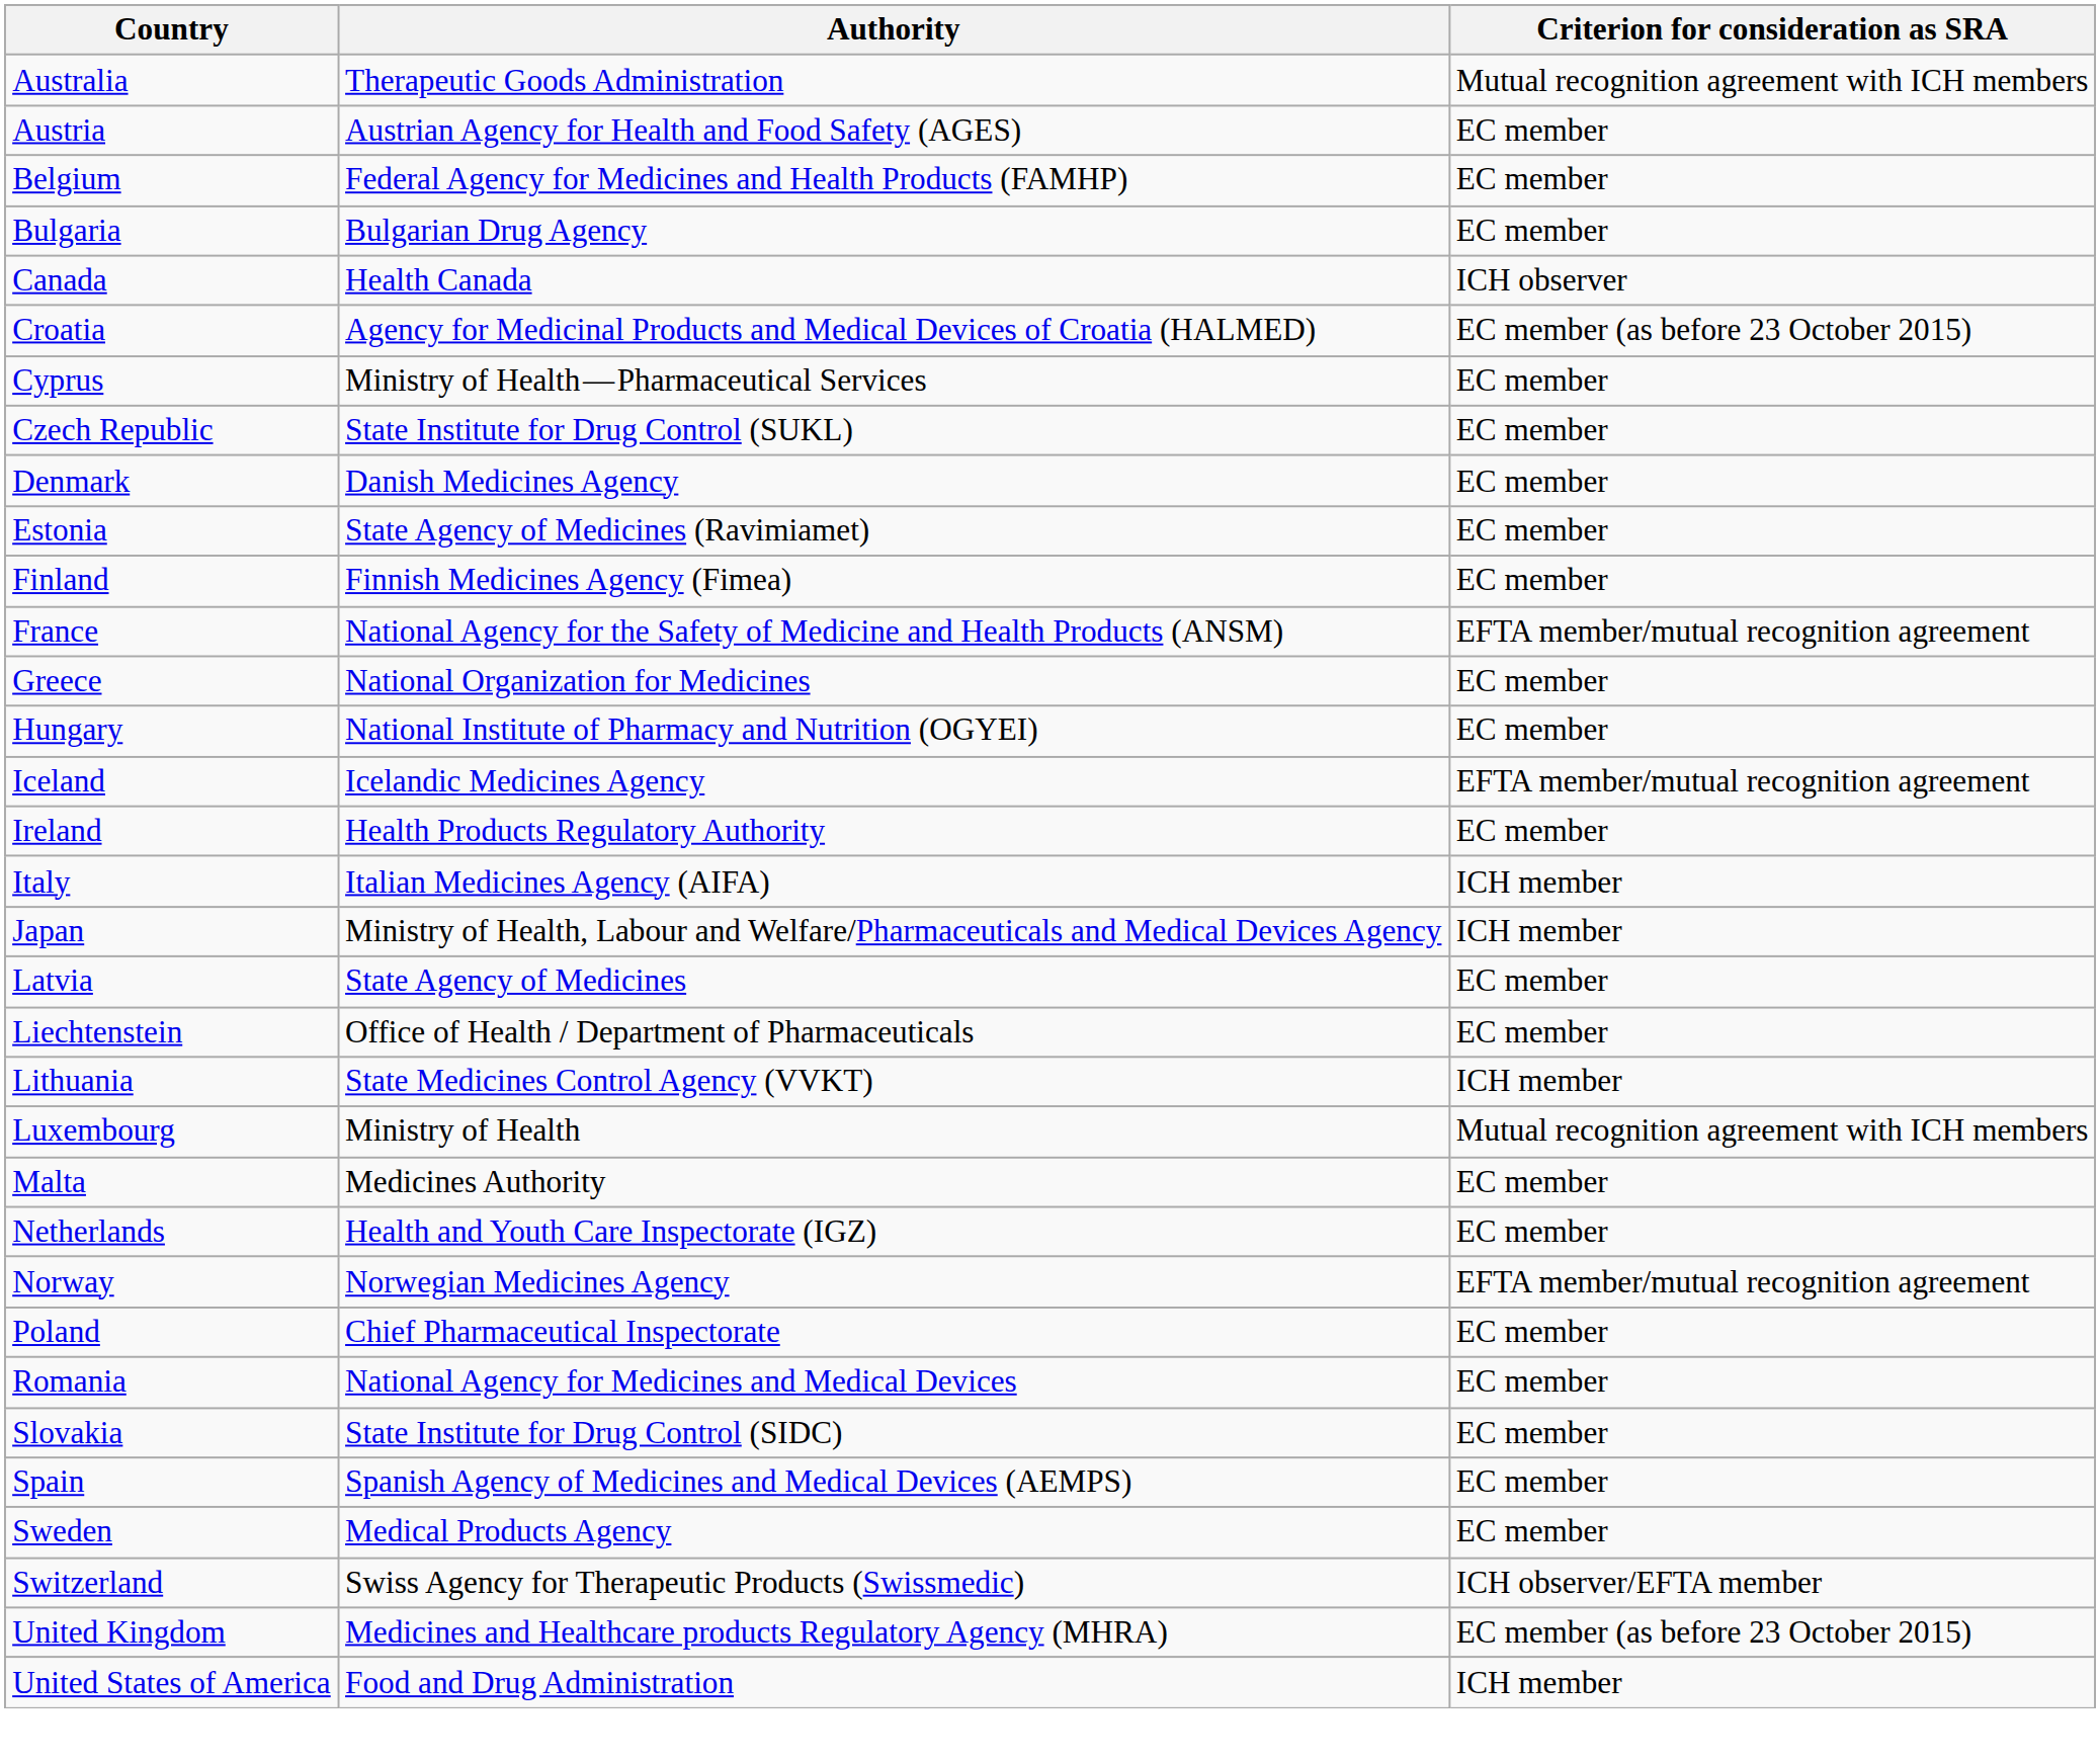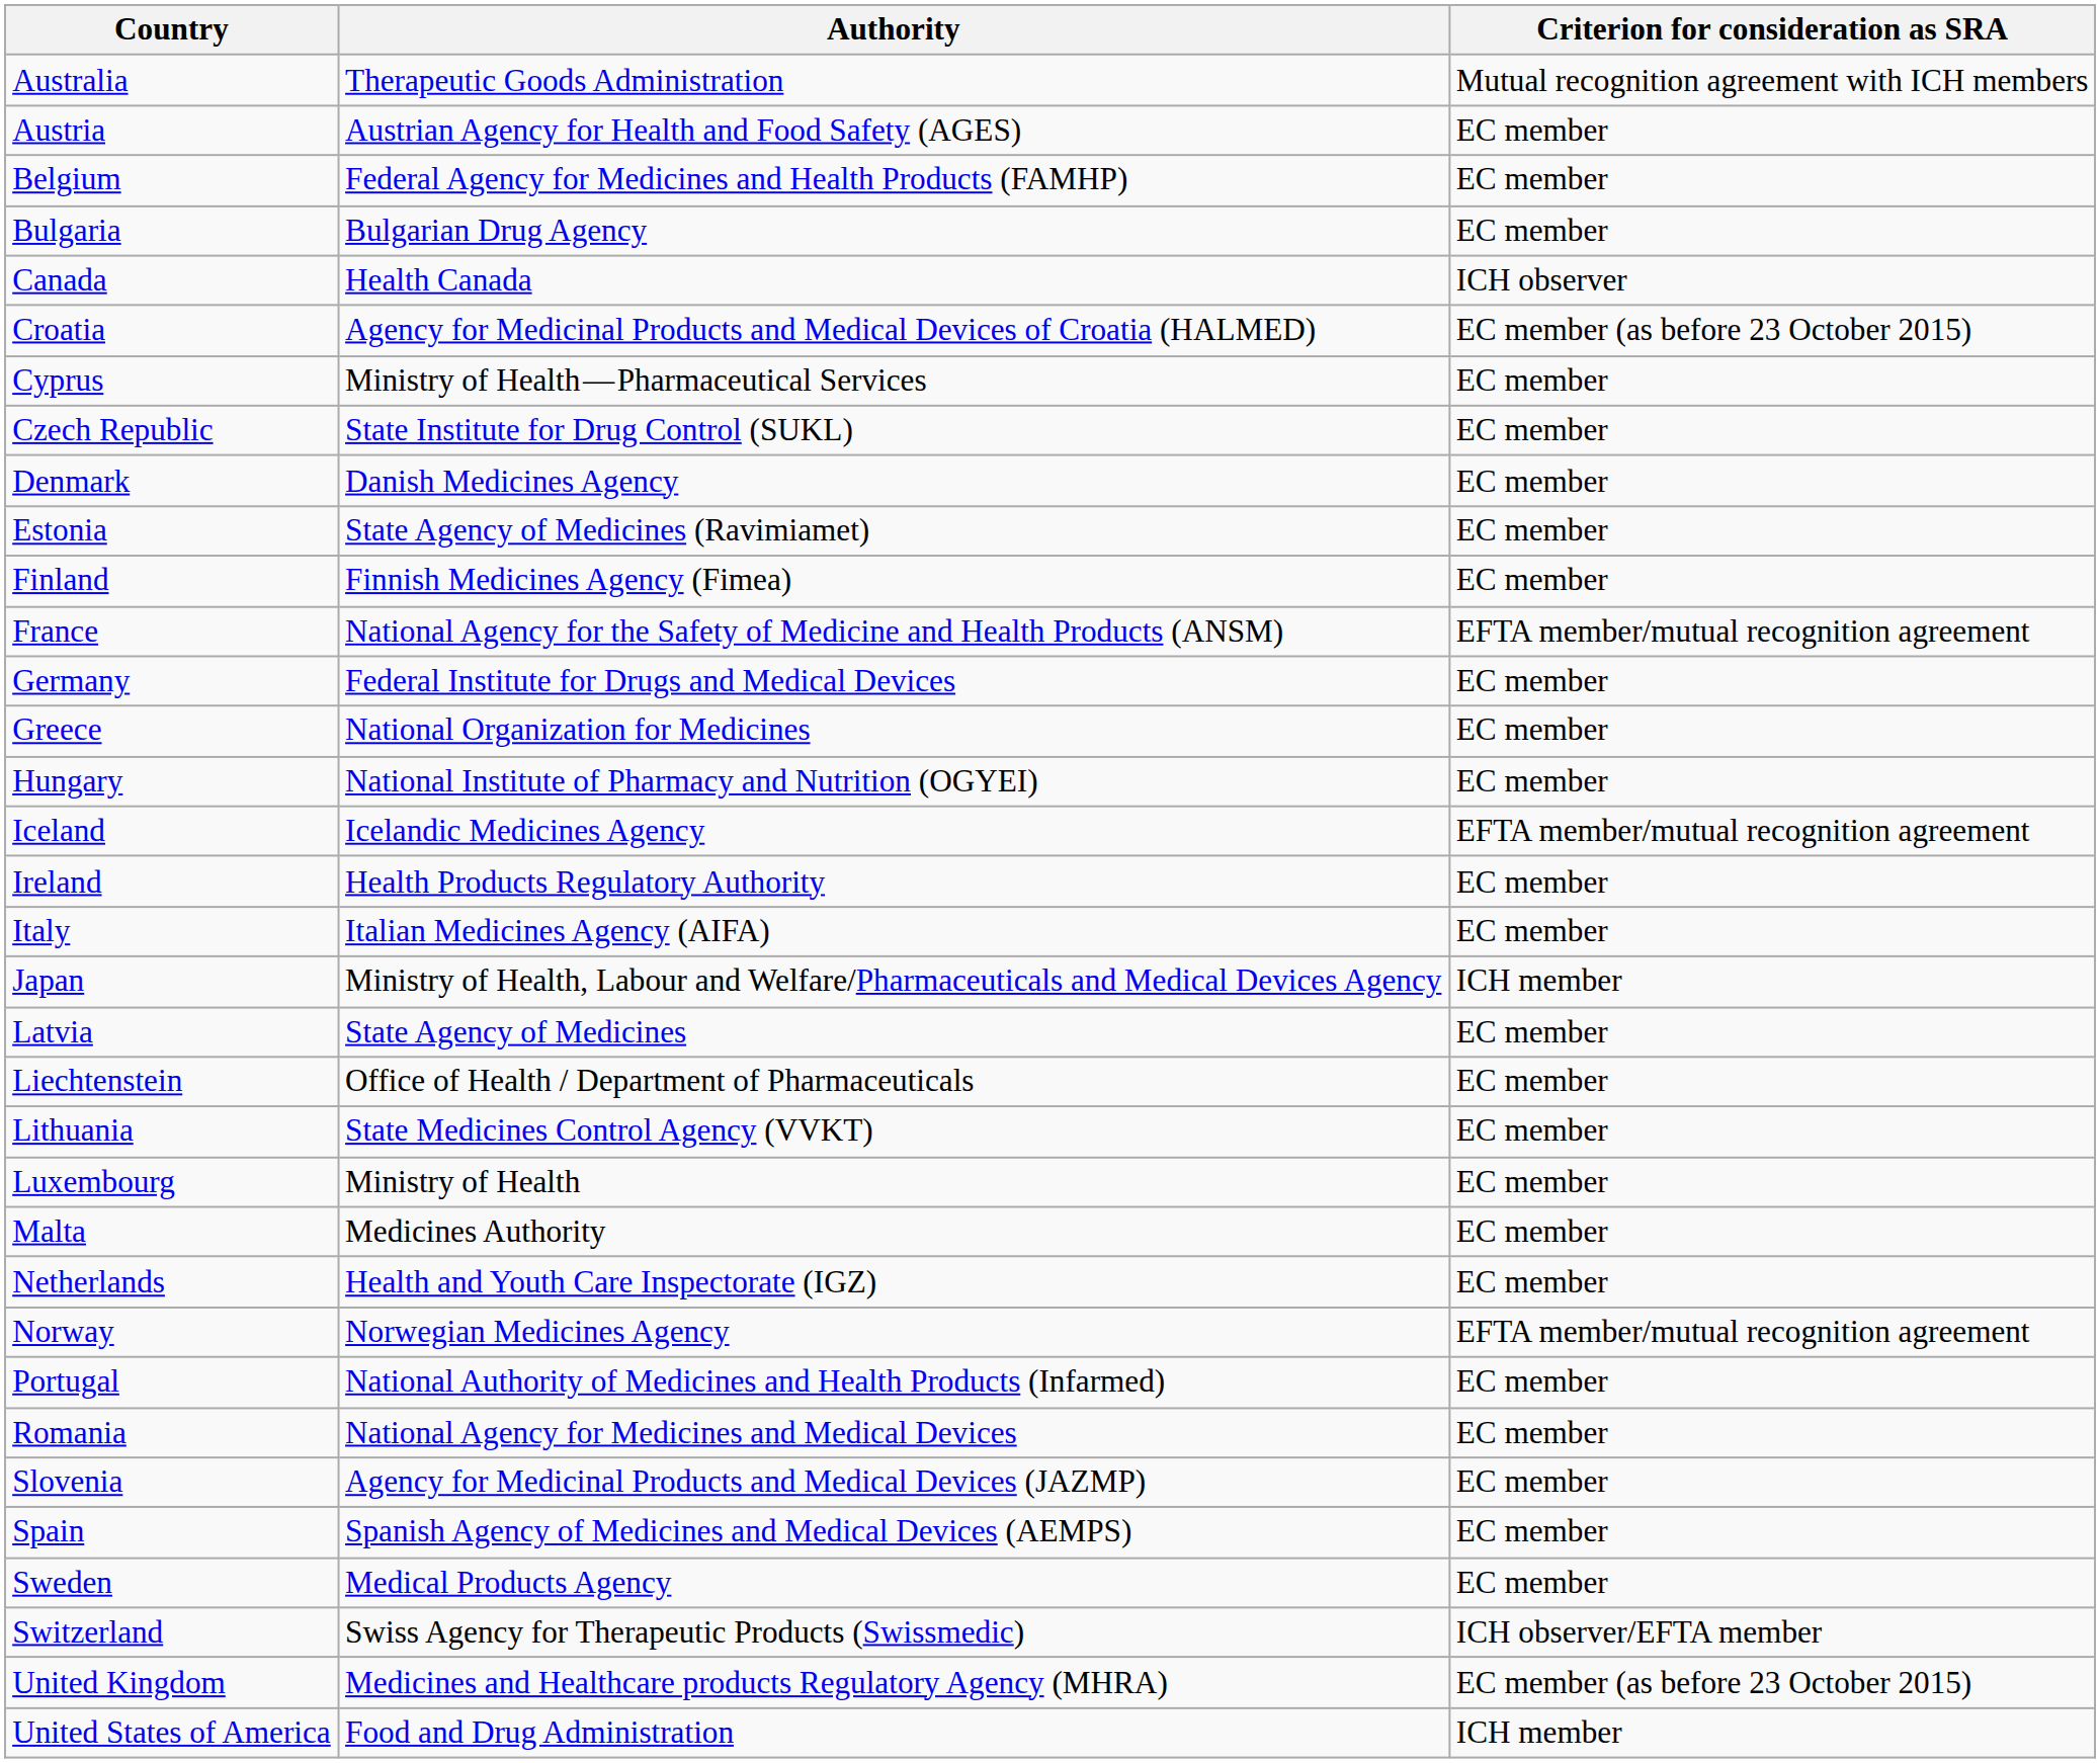+ row: Germany | Federal Institute for Drugs and Medical Devices | EC member
Italy | Criterion for consideration as SRA: ICH member -> EC member
Lithuania | Criterion for consideration as SRA: ICH member -> EC member
Luxembourg | Criterion for consideration as SRA: Mutual recognition agreement with ICH members -> EC member
- row: Poland | Chief Pharmaceutical Inspectorate | EC member
+ row: Portugal | National Authority of Medicines and Health Products (Infarmed) | EC member
- row: Slovakia | State Institute for Drug Control (SIDC) | EC member
+ row: Slovenia | Agency for Medicinal Products and Medical Devices (JAZMP) | EC member
